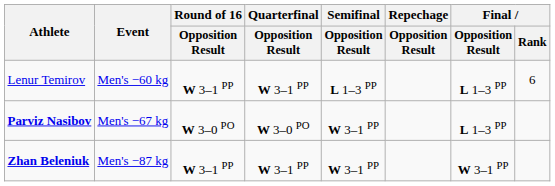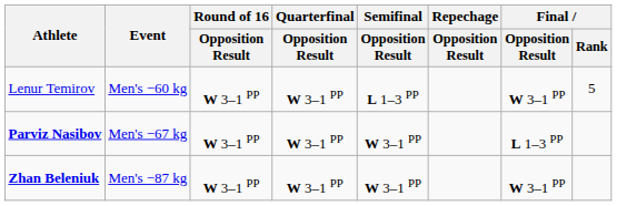Lenur Temirov | Final / Opposition Result: L 1–3 PP -> W 3–1 PP
Lenur Temirov | Final / Rank: 6 -> 5
Parviz Nasibov | Round of 16 / Opposition Result: W 3–0 PO -> W 3–1 PP
Parviz Nasibov | Quarterfinal / Opposition Result: W 3–0 PO -> W 3–1 PP
